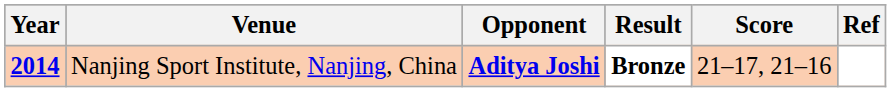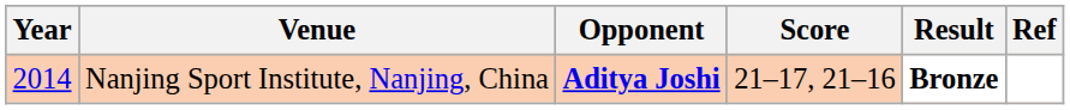columns swapped: Score <-> Result
Nanjing Sport Institute, Nanjing, China | Year: bold -> normal
